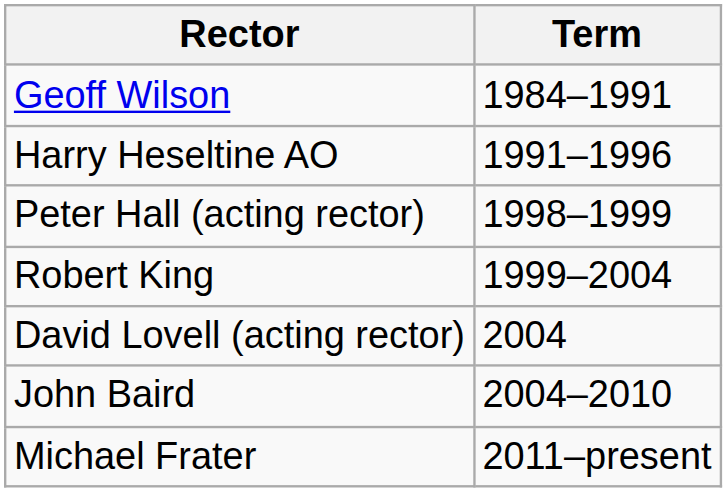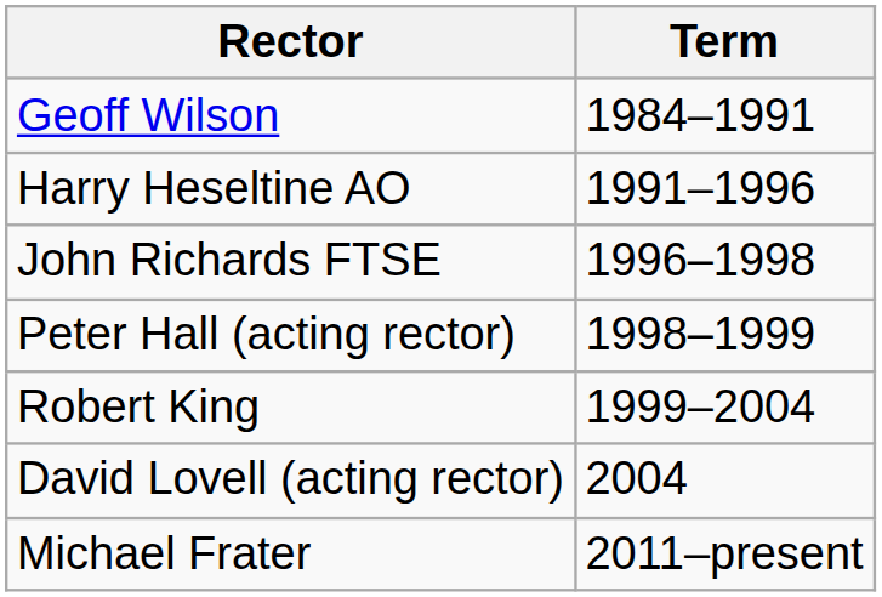+ row: John Richards FTSE | 1996–1998
- row: John Baird | 2004–2010
